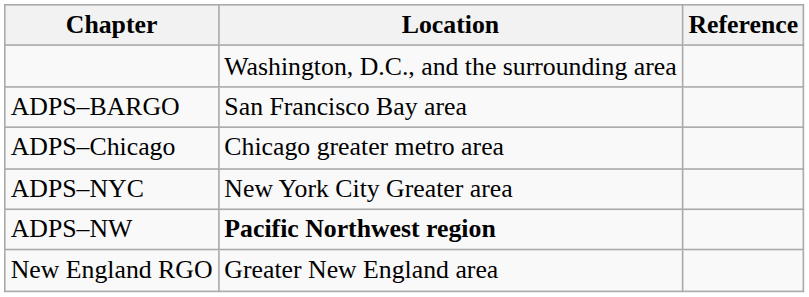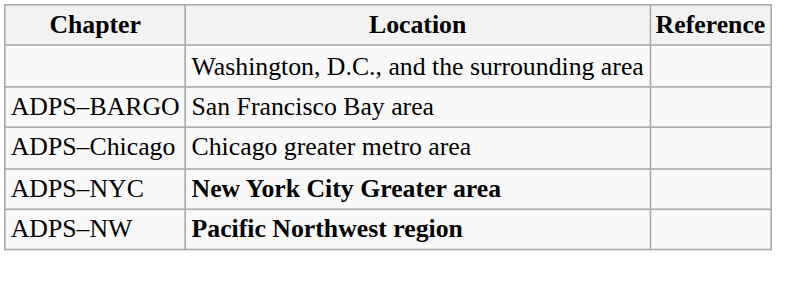ADPS–NYC | Location: normal -> bold
- row: New England RGO | Greater New England area
